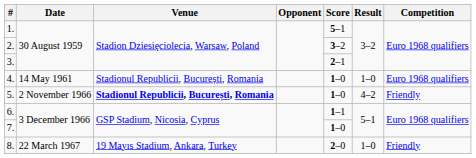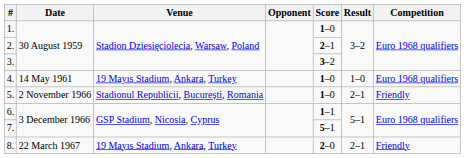1. | Score: 5–1 -> 1–0
2. | Score: 3–2 -> 2–1
3. | Score: 2–1 -> 3–2
4. | Venue: Stadionul Republicii, București, Romania -> 19 Mayıs Stadium, Ankara, Turkey
5. | Venue: bold -> normal
5. | Result: 4–2 -> 2–1
7. | Score: 1–0 -> 5–1
8. | Result: 1–0 -> 2–1
